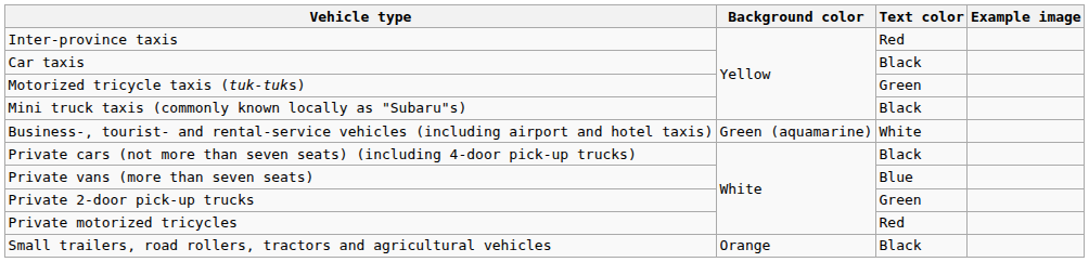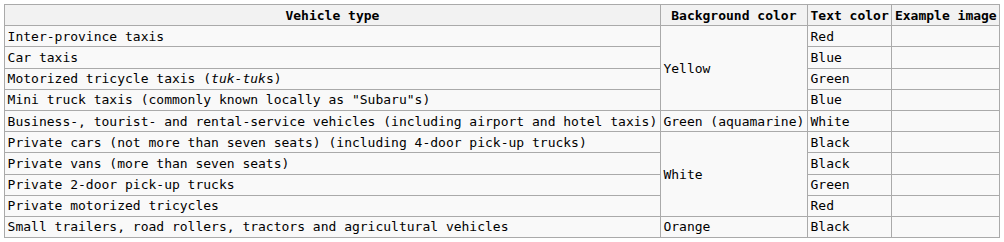Car taxis | Text color: Black -> Blue
Mini truck taxis (commonly known locally as "Subaru"s) | Text color: Black -> Blue
Private vans (more than seven seats) | Text color: Blue -> Black
